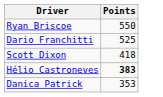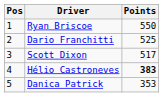+ column: Pos | 1 | 2 | 3 | 4 | 5
Scott Dixon | Points: 418 -> 517
